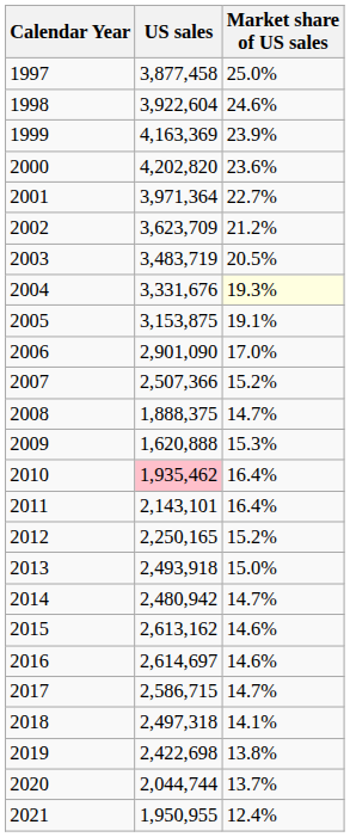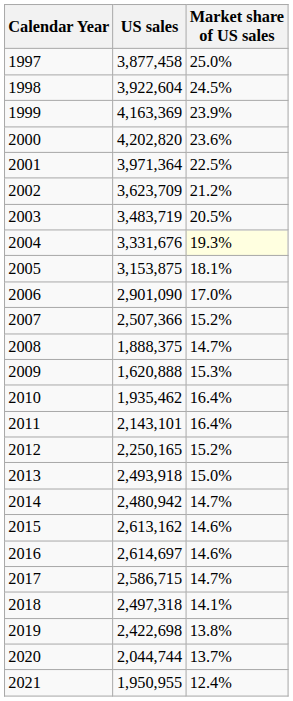1998 | Market share of US sales: 24.6% -> 24.5%
2001 | Market share of US sales: 22.7% -> 22.5%
2005 | Market share of US sales: 19.1% -> 18.1%
2010 | US sales: pink background -> no background
